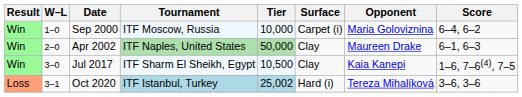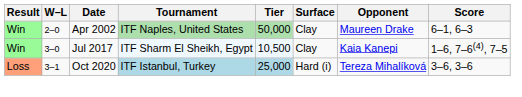- row: Win | 1–0 | Sep 2000 | ITF Moscow, Russia | 10,000 | Carpet (i) | Maria Goloviznina | 6–4, 6–2
Oct 2020 | Tier: 25,002 -> 25,000
